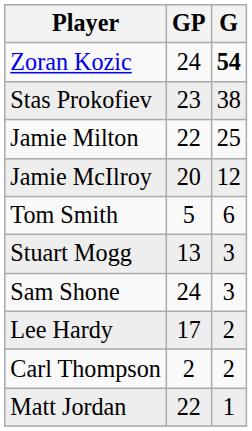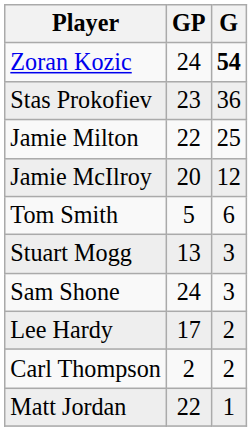Stas Prokofiev | G: 38 -> 36
